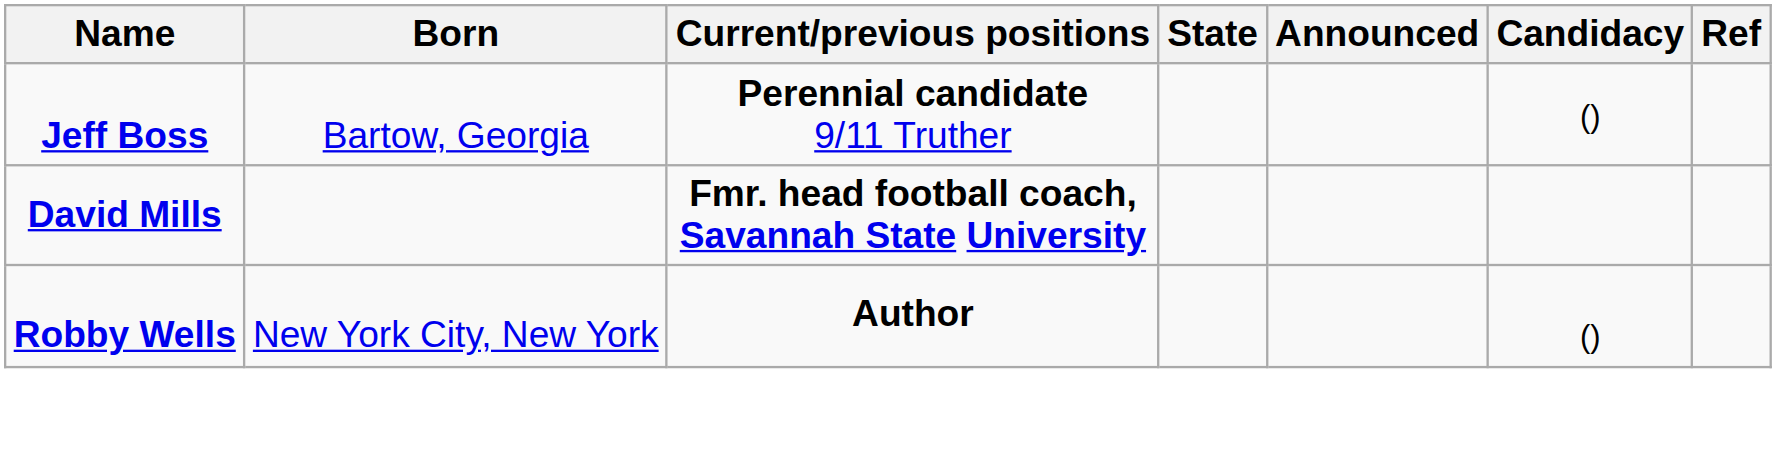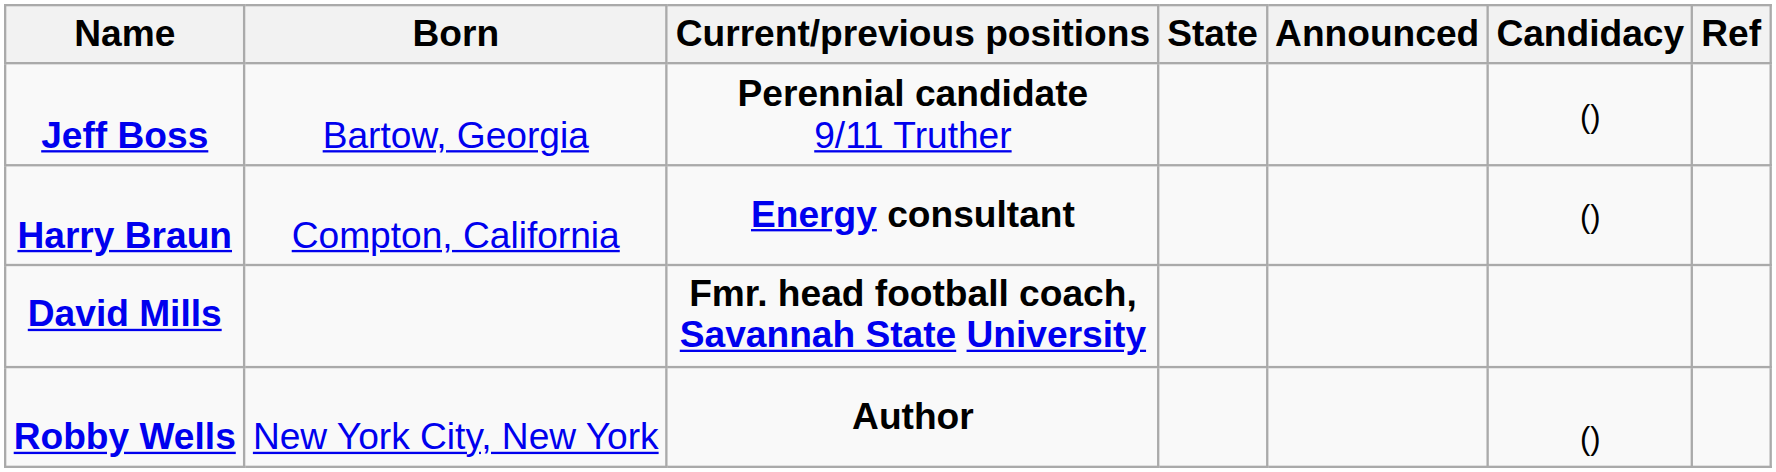+ row: Harry Braun | Compton, California | Energy consultant | ()
